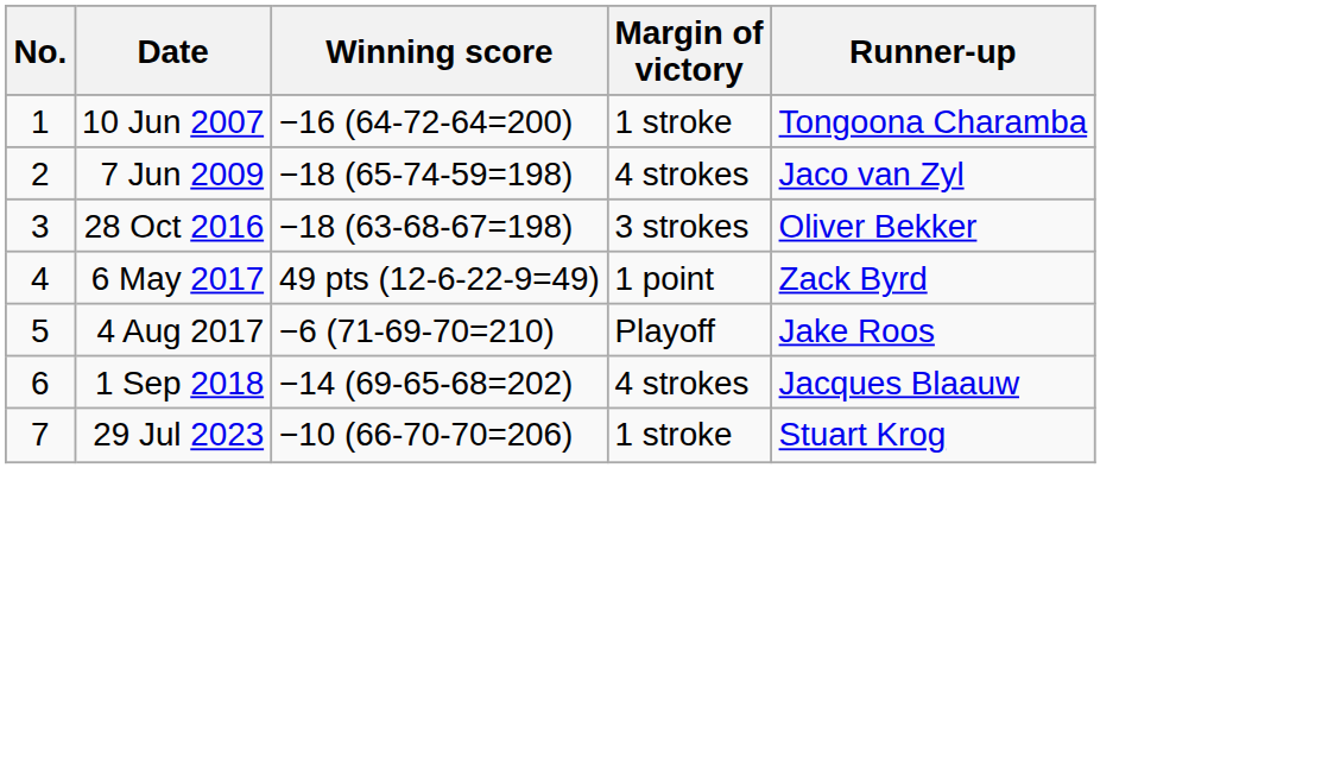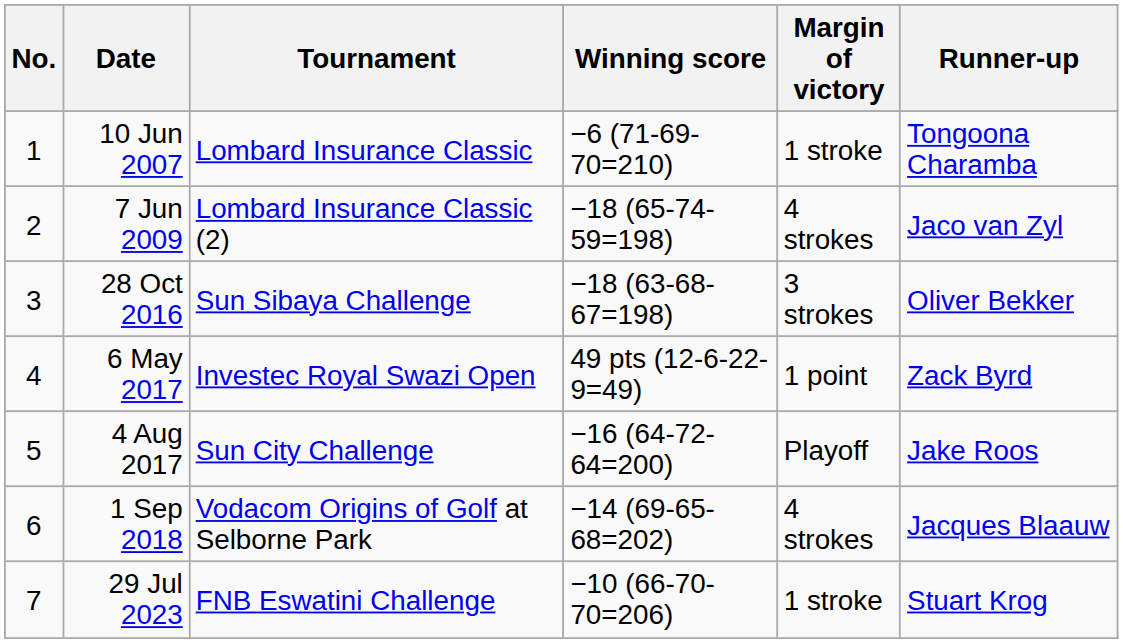+ column: Tournament | Lombard Insurance Classic | Lombard Insurance Classic (2) | Sun Sibaya Challenge | Investec Royal Swazi Open | Sun City Challenge | Vodacom Origins of Golf at Selborne Park | FNB Eswatini Challenge
10 Jun 2007 | Winning score: −16 (64-72-64=200) -> −6 (71-69-70=210)
4 Aug 2017 | Winning score: −6 (71-69-70=210) -> −16 (64-72-64=200)
